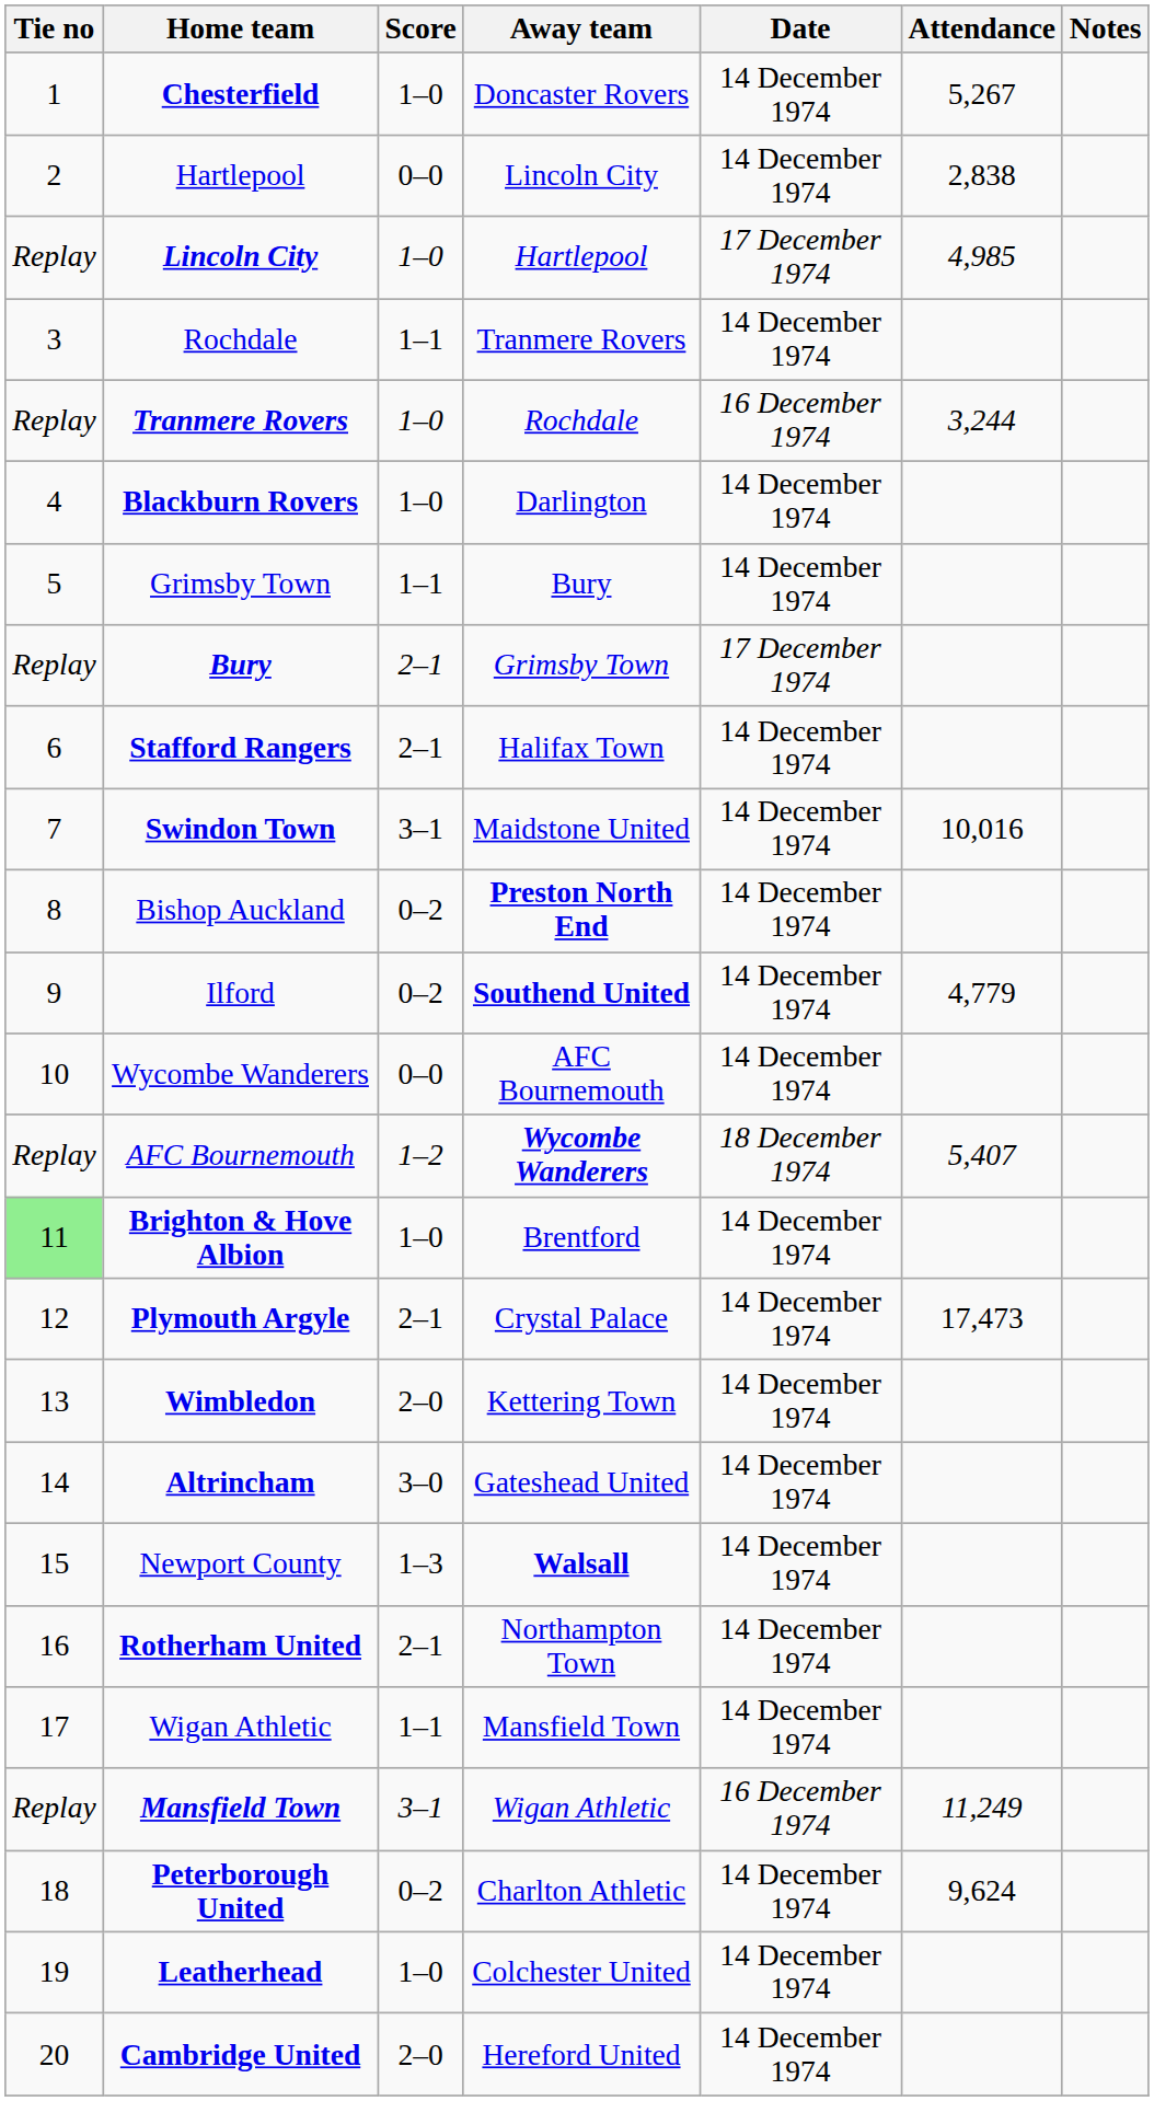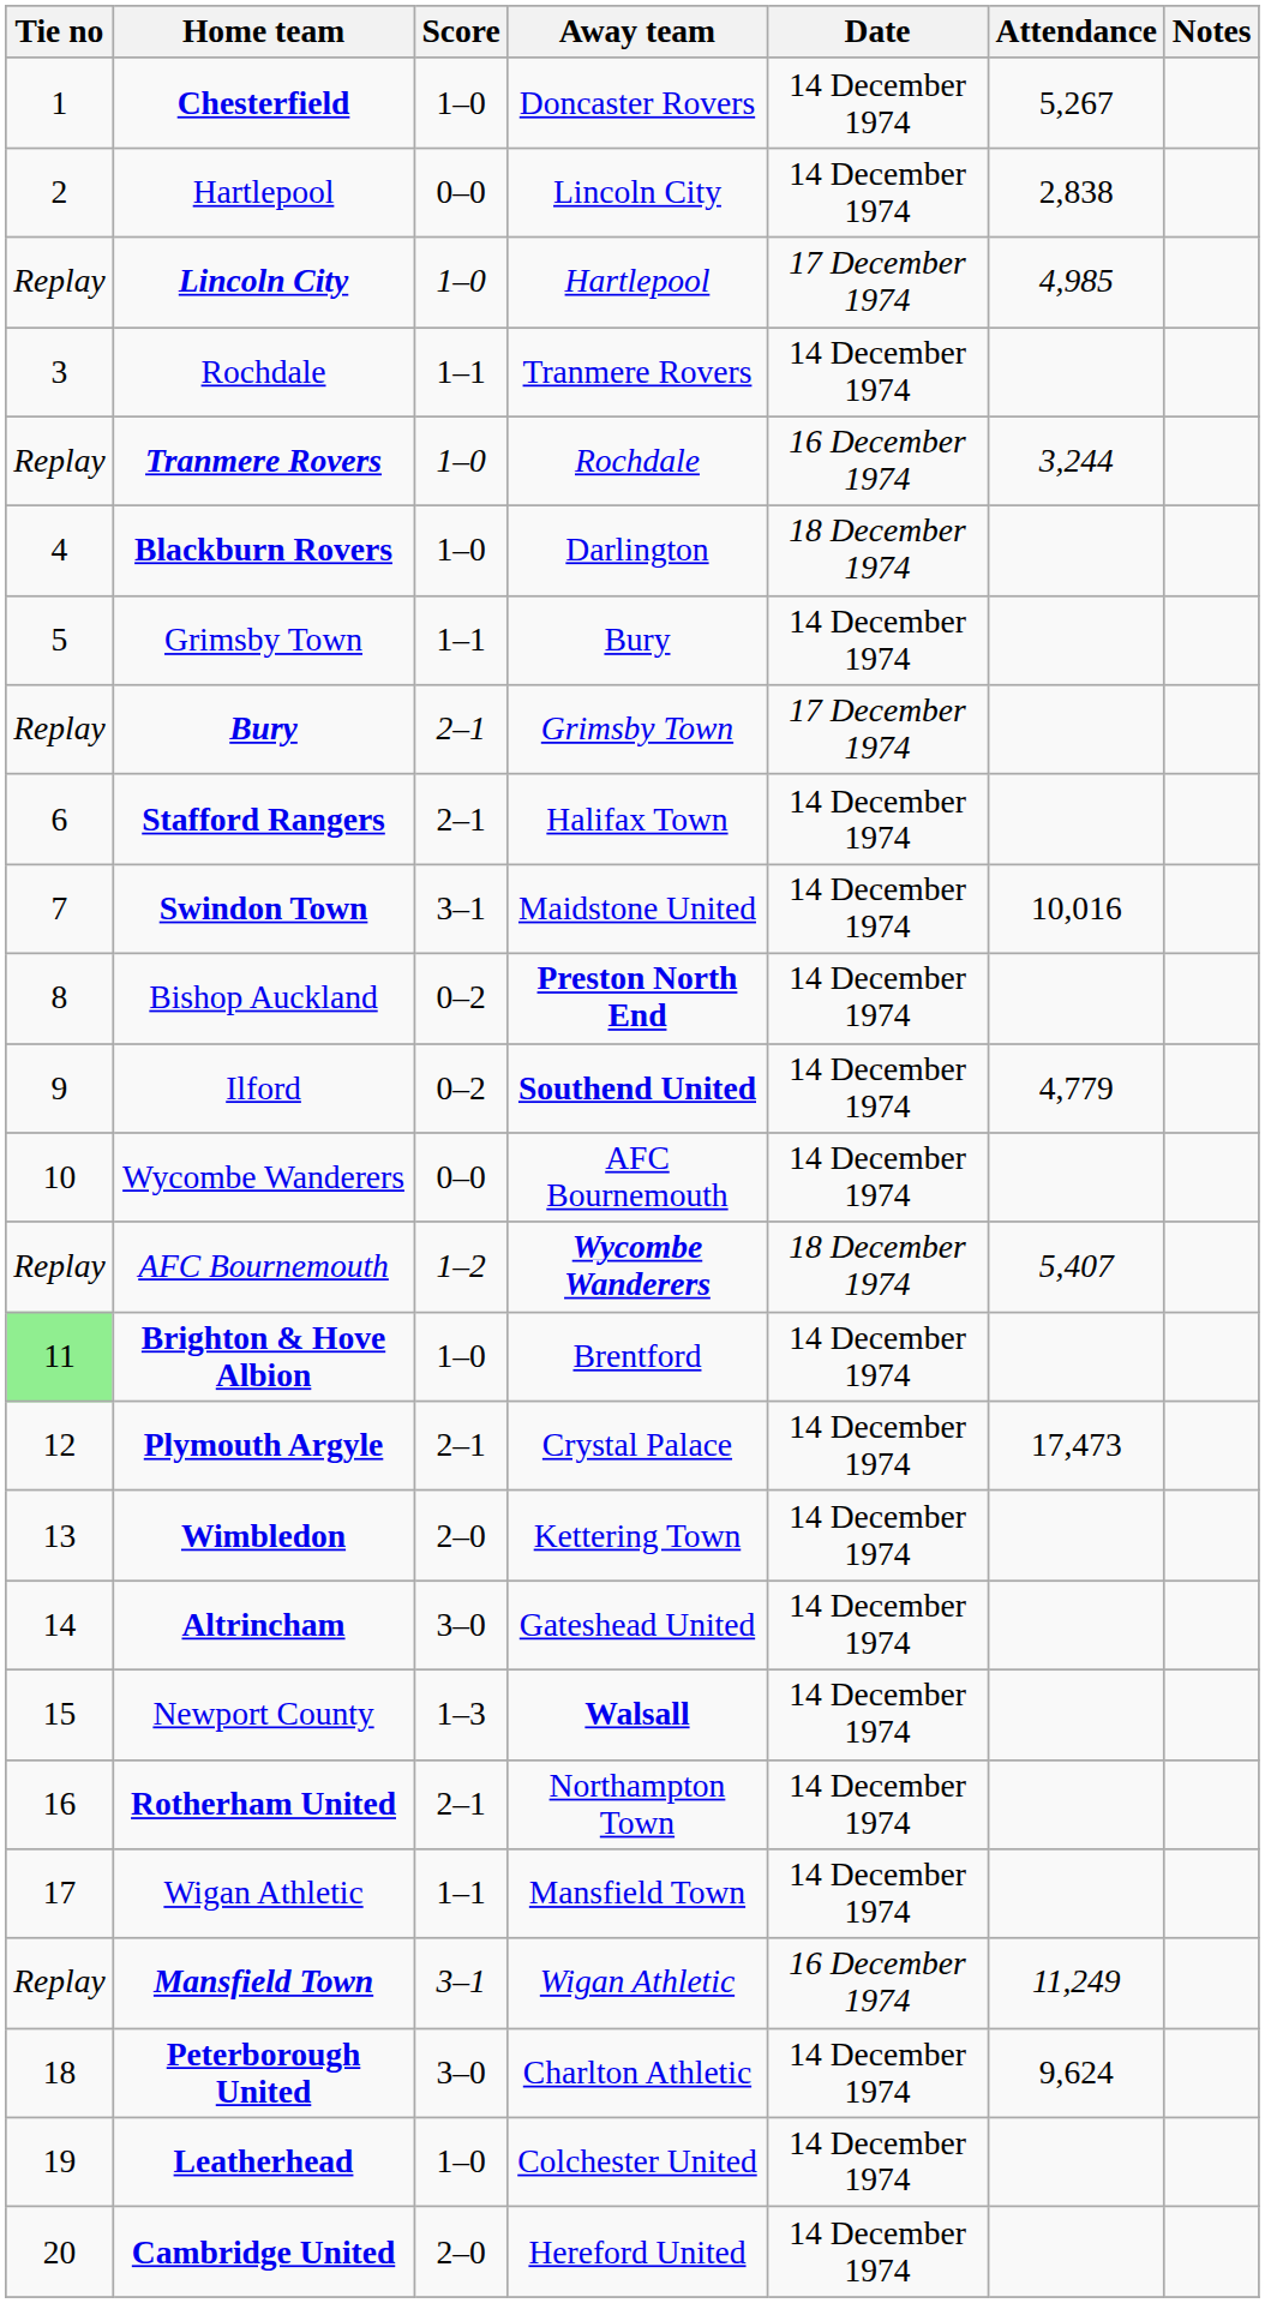Blackburn Rovers | Date: 14 December 1974 -> 18 December 1974
Peterborough United | Score: 0–2 -> 3–0
